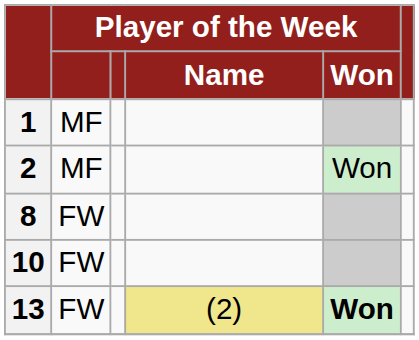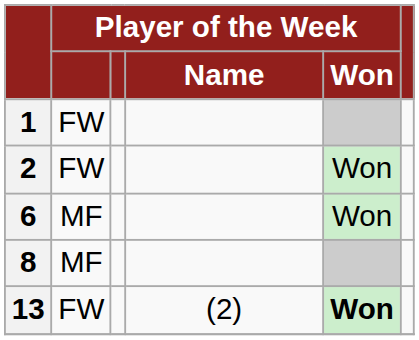1 | column 2: MF -> FW
2 | column 2: MF -> FW
+ row: 6 | MF | Won
8 | column 2: FW -> MF
- row: 10 | FW
13 | Player of the Week / Name: khaki background -> no background
